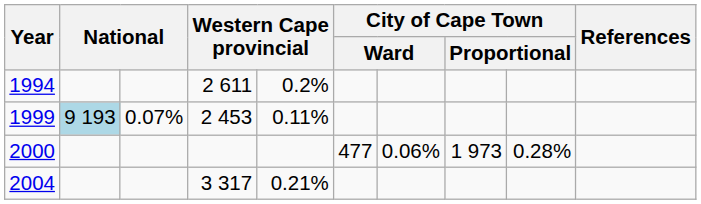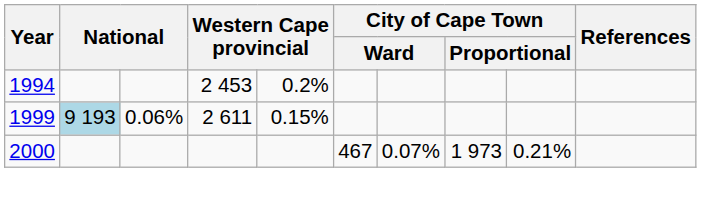1994 | column 4: 2 611 -> 2 453
1999 | column 3: 0.07% -> 0.06%
1999 | column 4: 2 453 -> 2 611
1999 | column 5: 0.11% -> 0.15%
2000 | column 6: 477 -> 467
2000 | column 7: 0.06% -> 0.07%
2000 | column 9: 0.28% -> 0.21%
- row: 2004 | 3 317 | 0.21%
